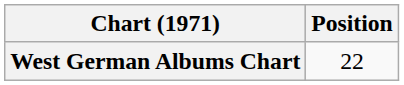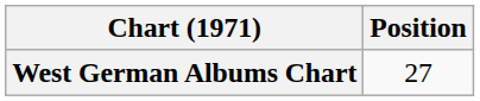West German Albums Chart | Position: 22 -> 27
